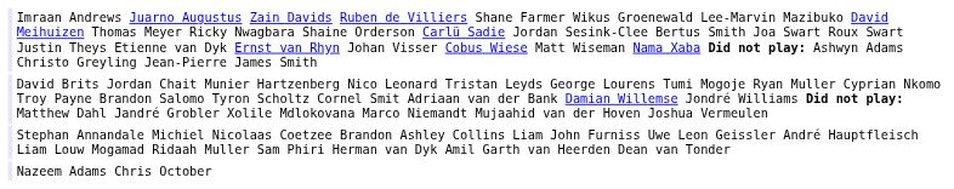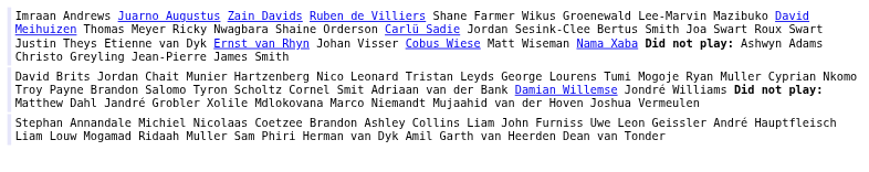- row: Nazeem Adams Chris October
